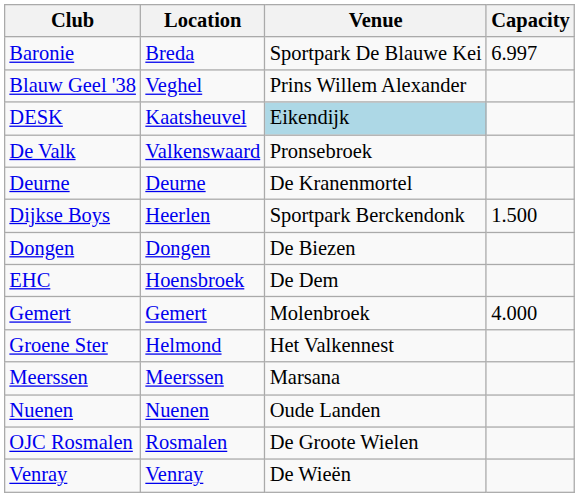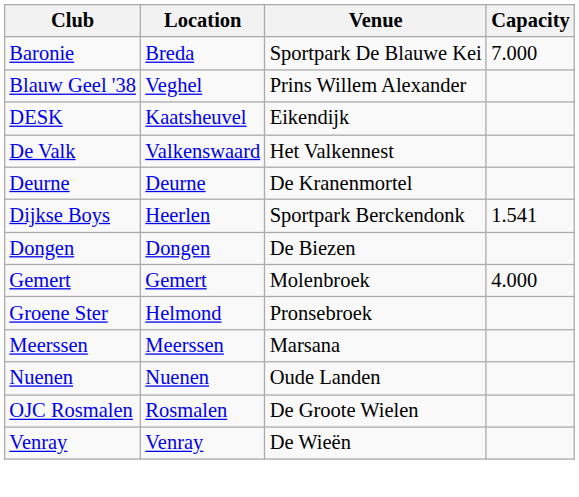Baronie | Capacity: 6.997 -> 7.000
DESK | Venue: lightblue background -> no background
De Valk | Venue: Pronsebroek -> Het Valkennest
Dijkse Boys | Capacity: 1.500 -> 1.541
- row: EHC | Hoensbroek | De Dem
Groene Ster | Venue: Het Valkennest -> Pronsebroek
